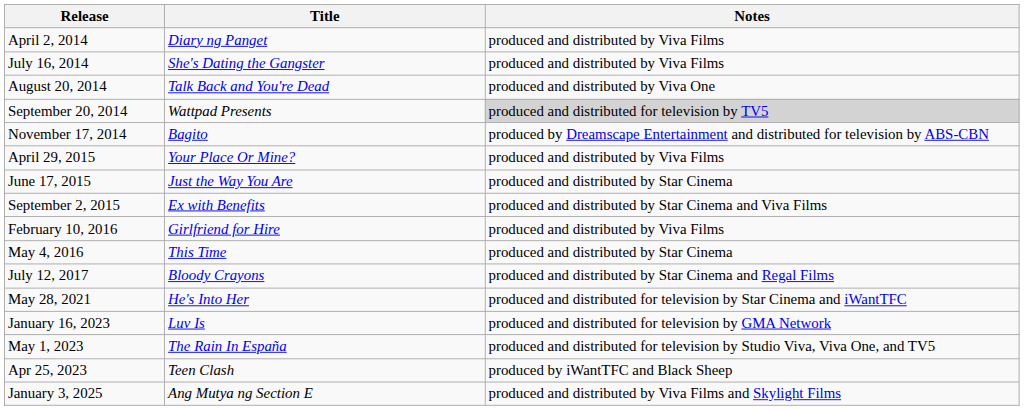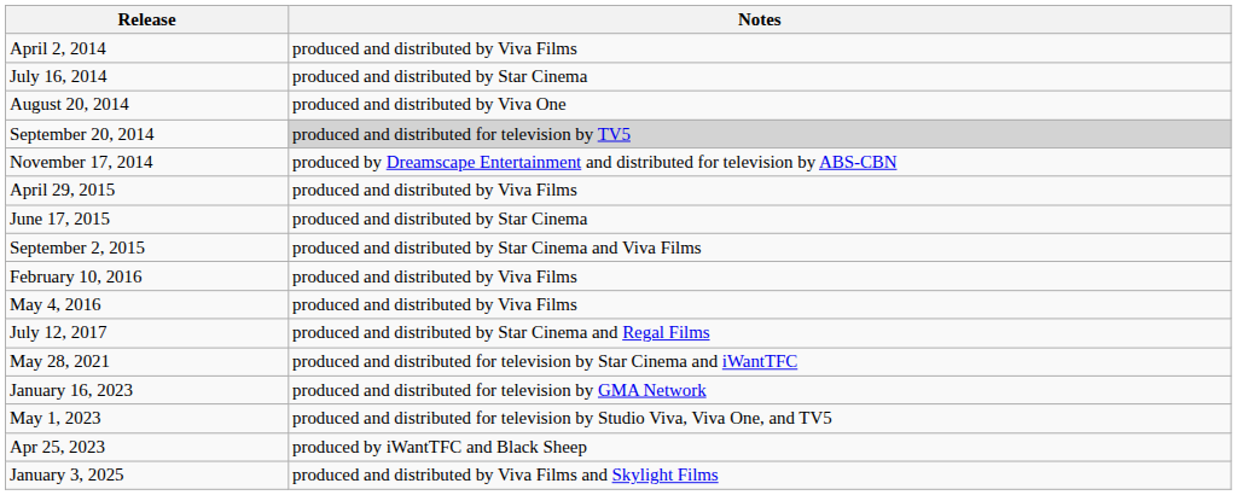- column: Title | Diary ng Panget | She's Dating the Gangster | Talk Back and You're Dead | Wattpad Presents | Bagito | Your Place Or Mine? | Just the Way You Are | Ex with Benefits | Girlfriend for Hire | This Time | Bloody Crayons | He's Into Her | Luv Is | The Rain In España | Teen Clash | Ang Mutya ng Section E
July 16, 2014 | Notes: produced and distributed by Viva Films -> produced and distributed by Star Cinema
May 4, 2016 | Notes: produced and distributed by Star Cinema -> produced and distributed by Viva Films
